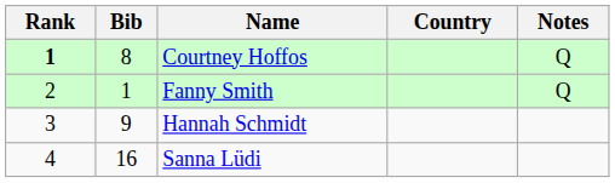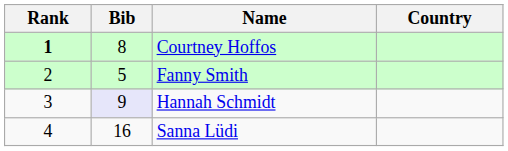- column: Notes | Q | Q
Fanny Smith | Bib: 1 -> 5
Hannah Schmidt | Bib: no background -> lavender background
